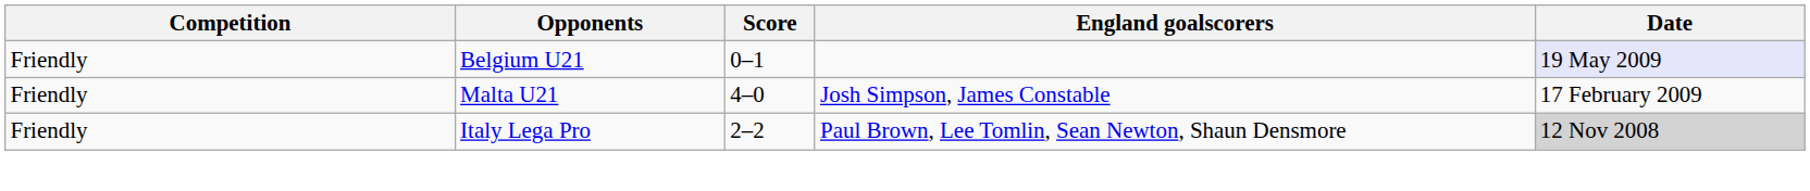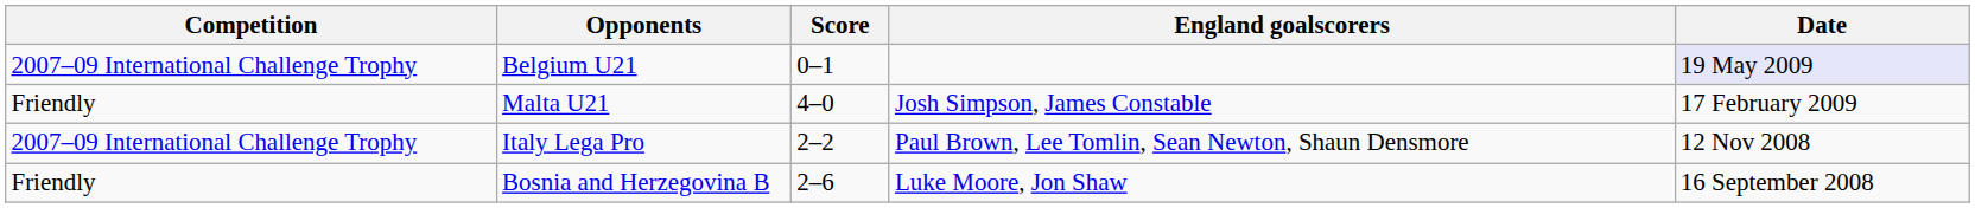Belgium U21 | Competition: Friendly -> 2007–09 International Challenge Trophy
Italy Lega Pro | Competition: Friendly -> 2007–09 International Challenge Trophy
Italy Lega Pro | Date: lightgrey background -> no background
+ row: Friendly | Bosnia and Herzegovina B | 2–6 | Luke Moore, Jon Shaw | 16 September 2008
